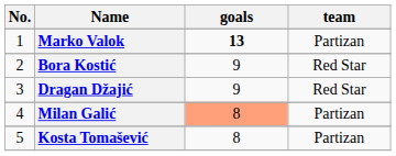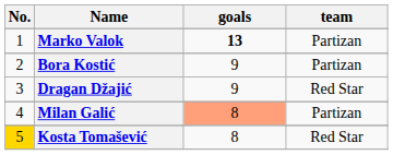Bora Kostić | team: Red Star -> Partizan
Kosta Tomašević | No.: no background -> gold background
Kosta Tomašević | team: Partizan -> Red Star
